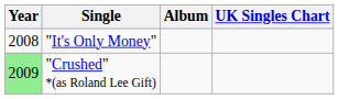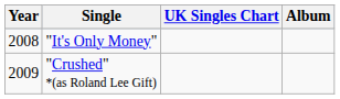columns swapped: UK Singles Chart <-> Album
"Crushed" *(as Roland Lee Gift) | Year: lightgreen background -> no background
